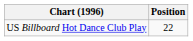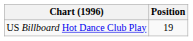US Billboard Hot Dance Club Play | Position: 22 -> 19
